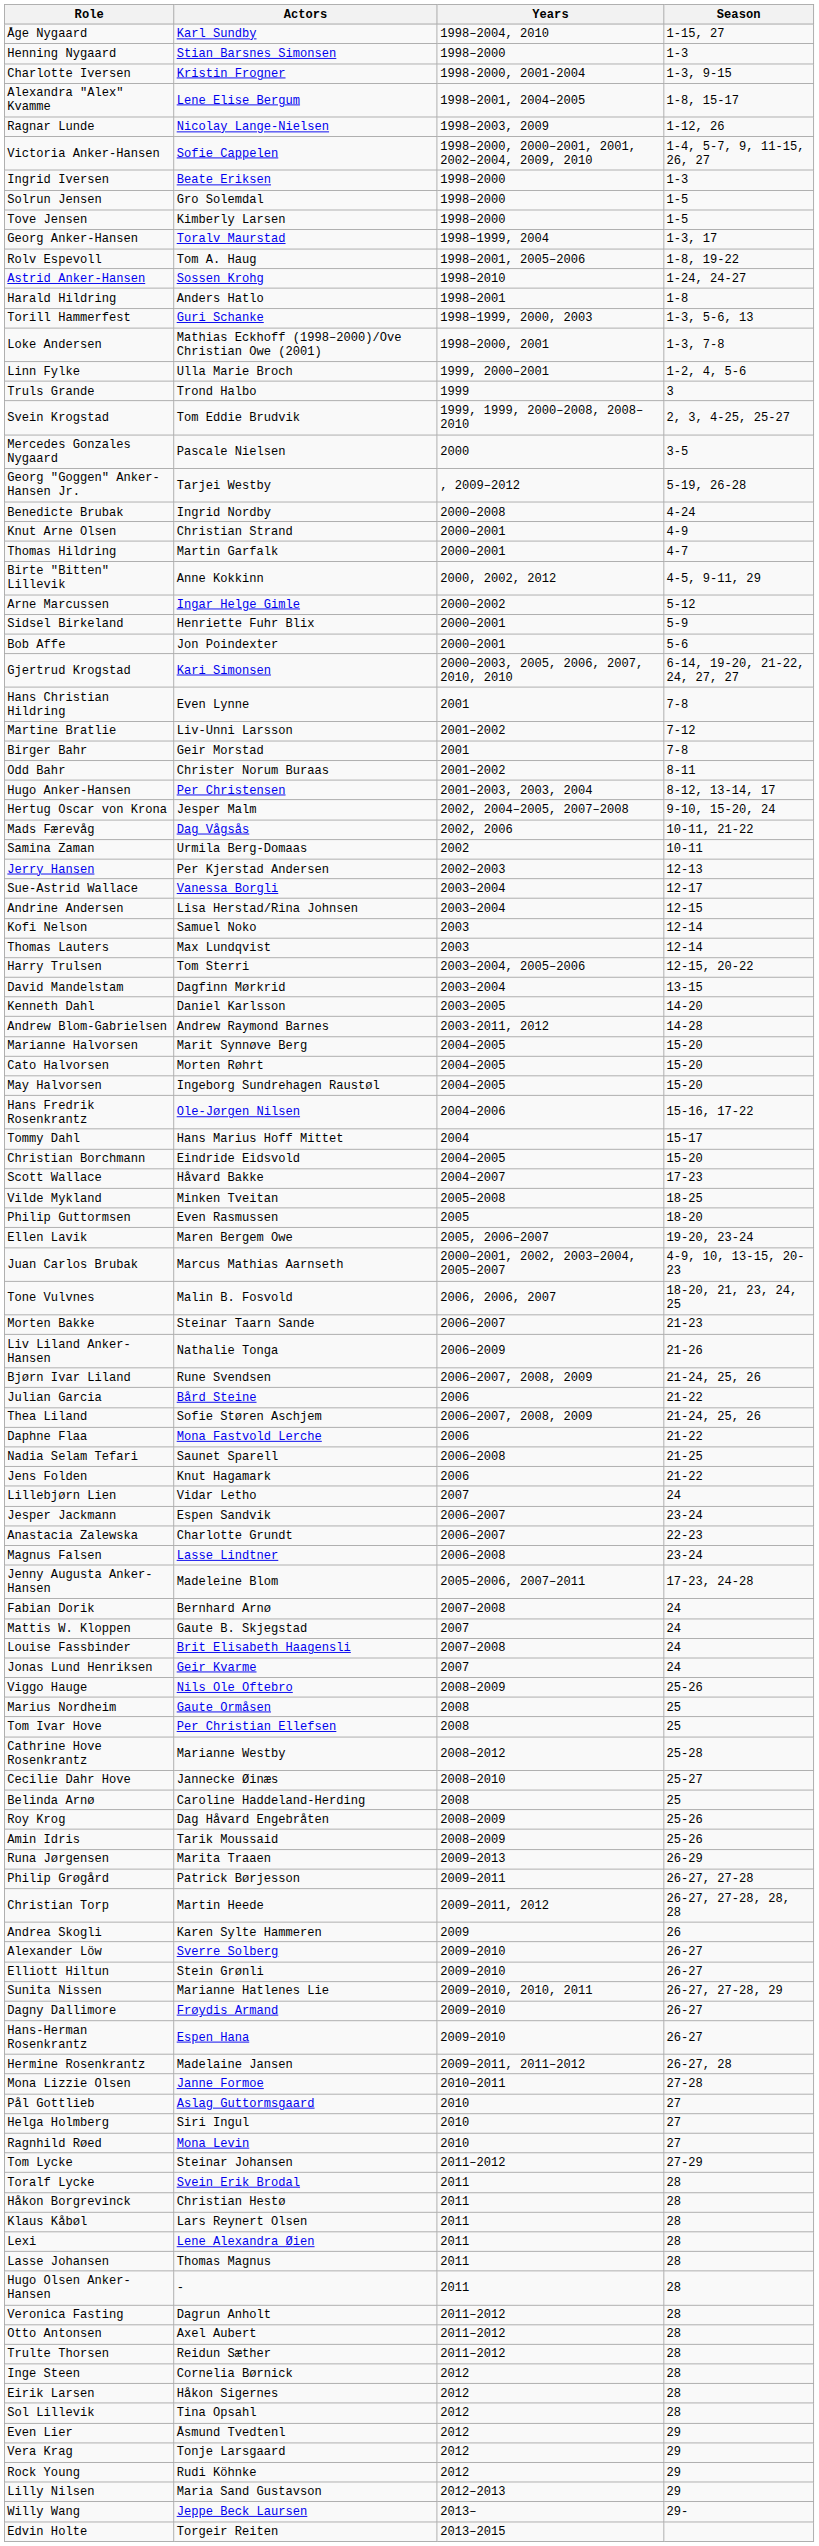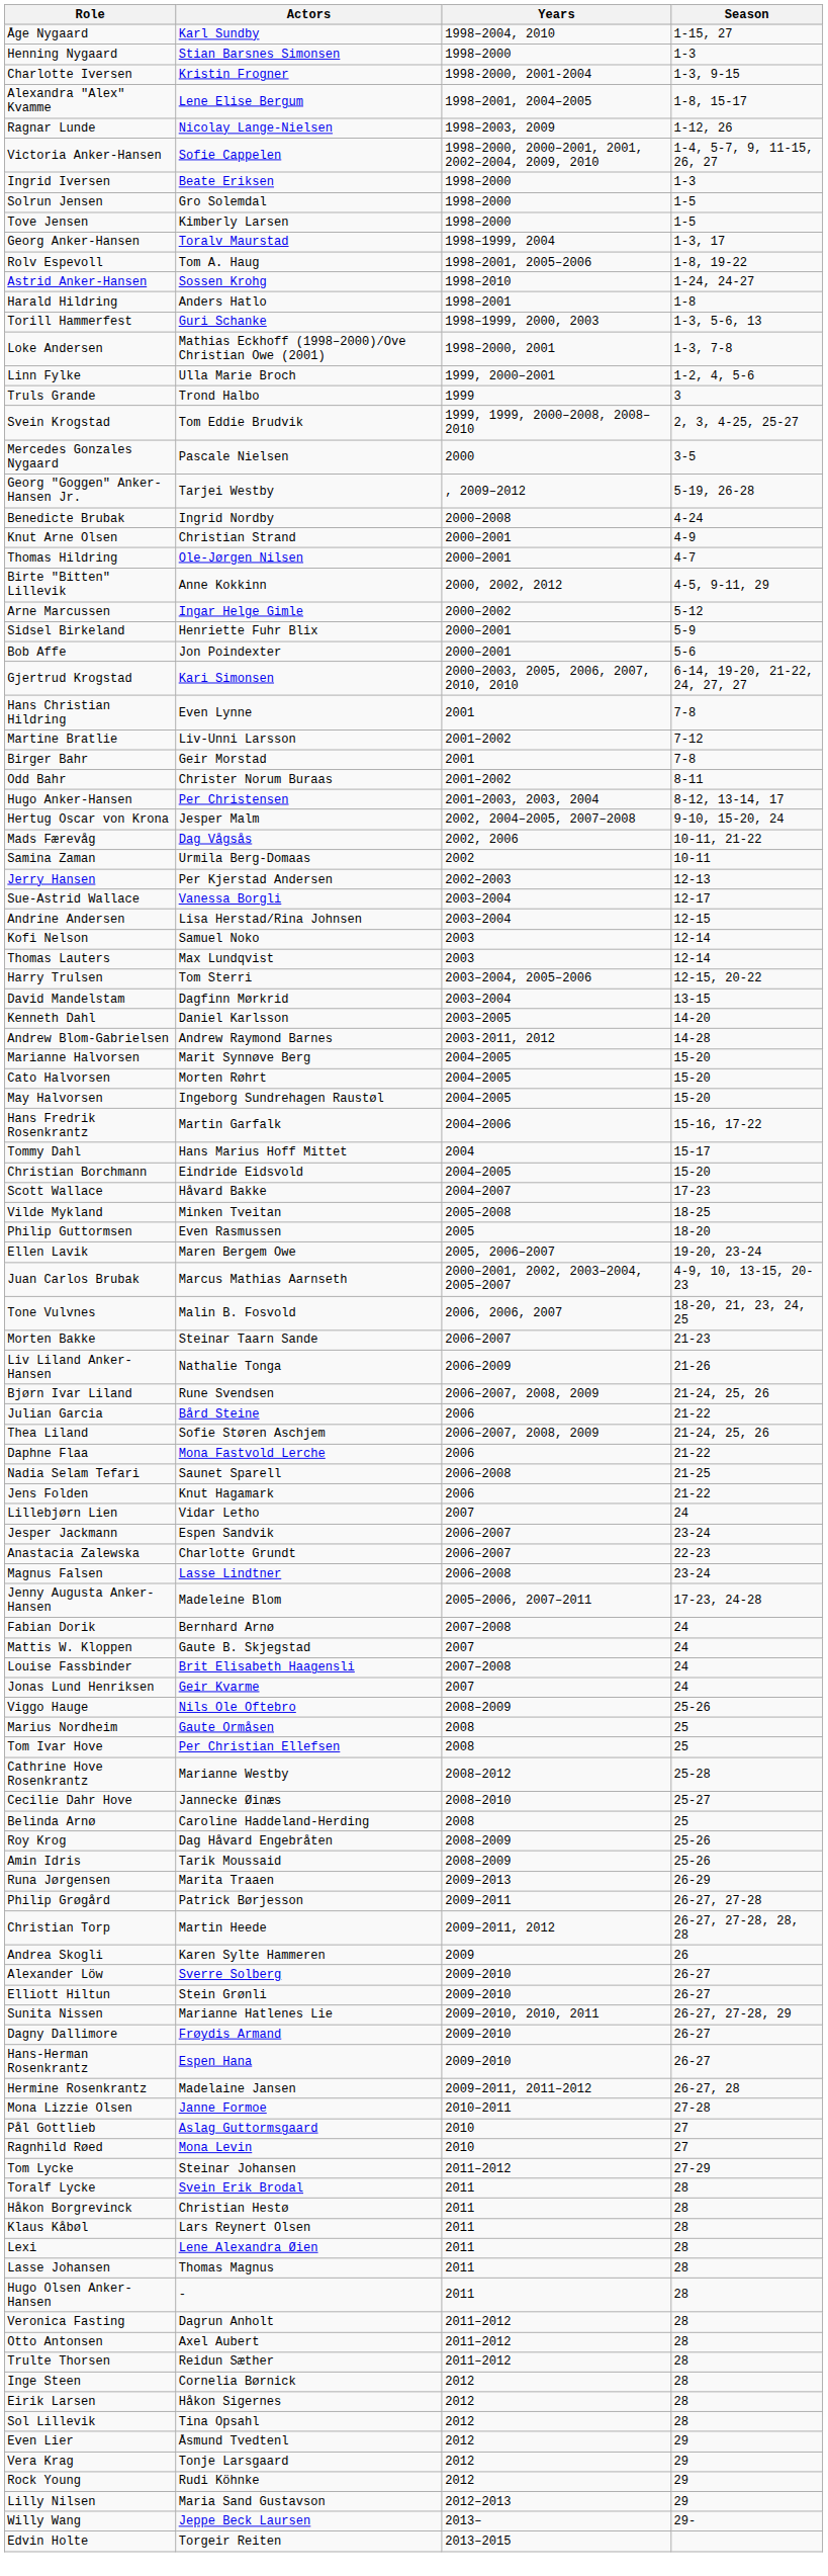Thomas Hildring | Actors: Martin Garfalk -> Ole-Jørgen Nilsen
Hans Fredrik Rosenkrantz | Actors: Ole-Jørgen Nilsen -> Martin Garfalk
- row: Helga Holmberg | Siri Ingul | 2010 | 27
